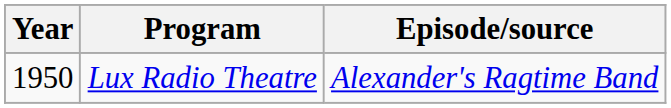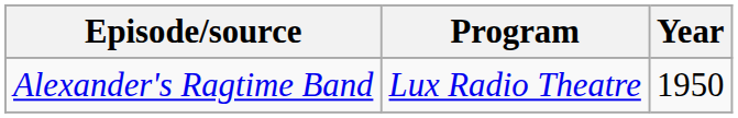columns swapped: Year <-> Episode/source
